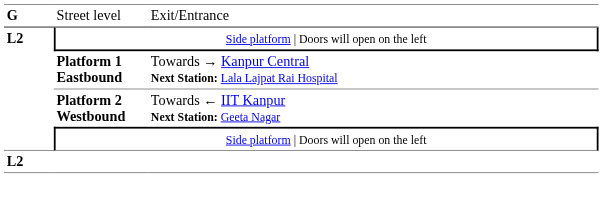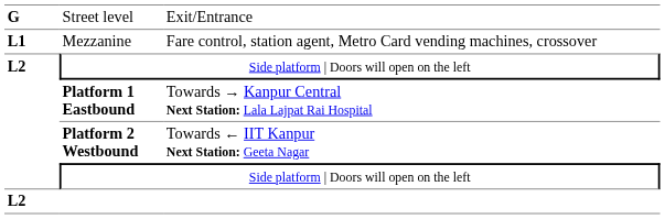+ row: L1 | Mezzanine | Fare control, station agent, Metro Card vending machines, crossover
